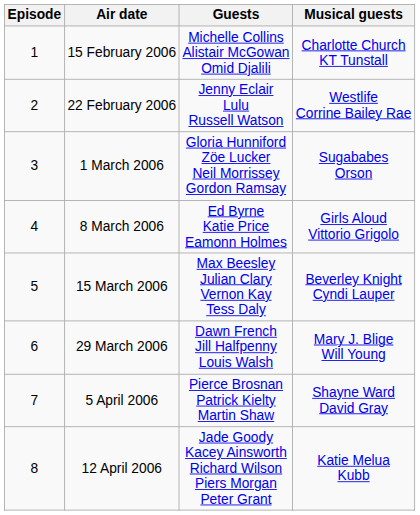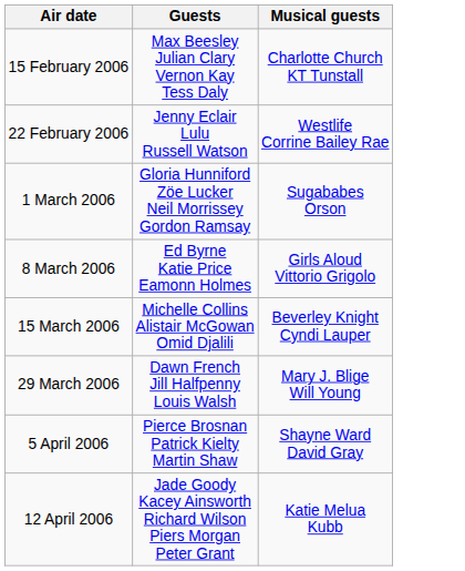- column: Episode | 1 | 2 | 3 | 4 | 5 | 6 | 7 | 8
15 February 2006 | Guests: Michelle Collins Alistair McGowan Omid Djalili -> Max Beesley Julian Clary Vernon Kay Tess Daly
15 March 2006 | Guests: Max Beesley Julian Clary Vernon Kay Tess Daly -> Michelle Collins Alistair McGowan Omid Djalili
